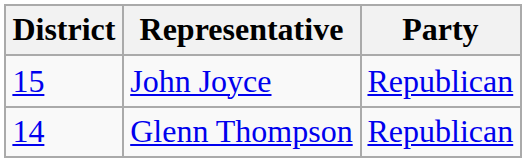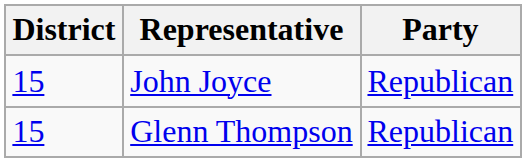Glenn Thompson | District: 14 -> 15
